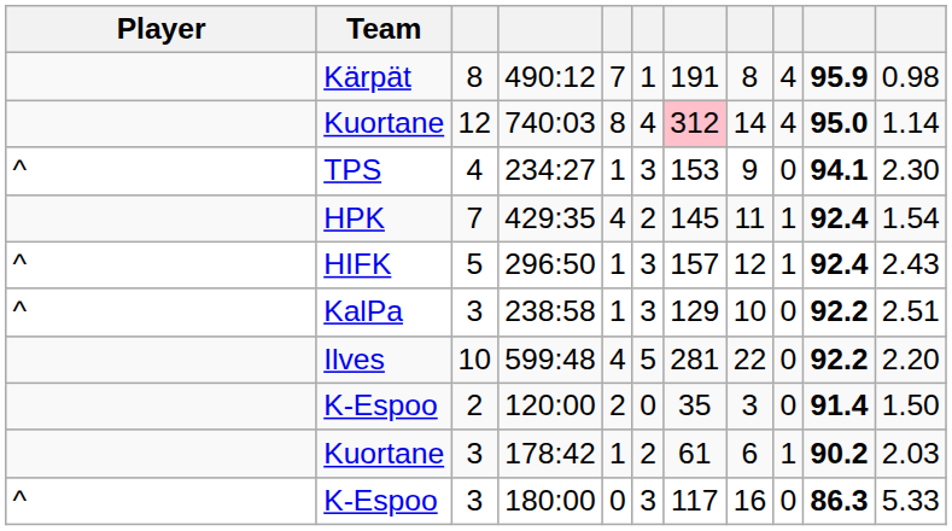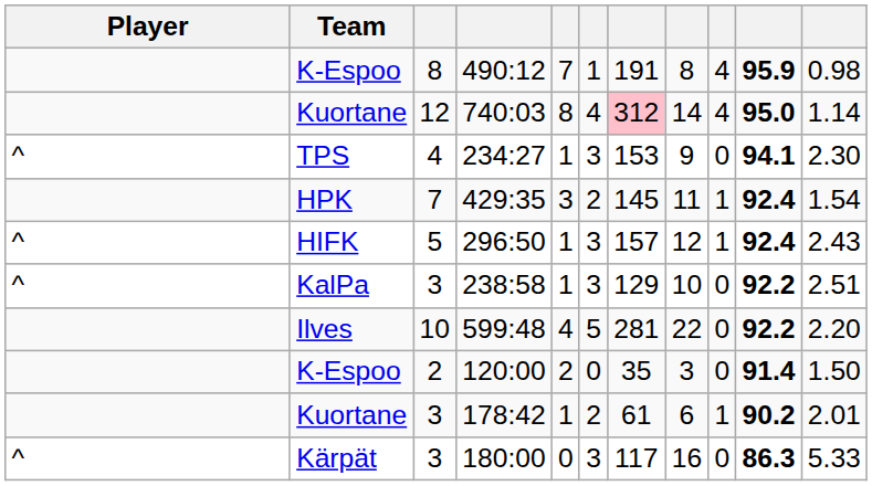490:12 | Team: Kärpät -> K-Espoo
429:35 | column 5: 4 -> 3
178:42 | column 11: 2.03 -> 2.01
180:00 | Team: K-Espoo -> Kärpät
